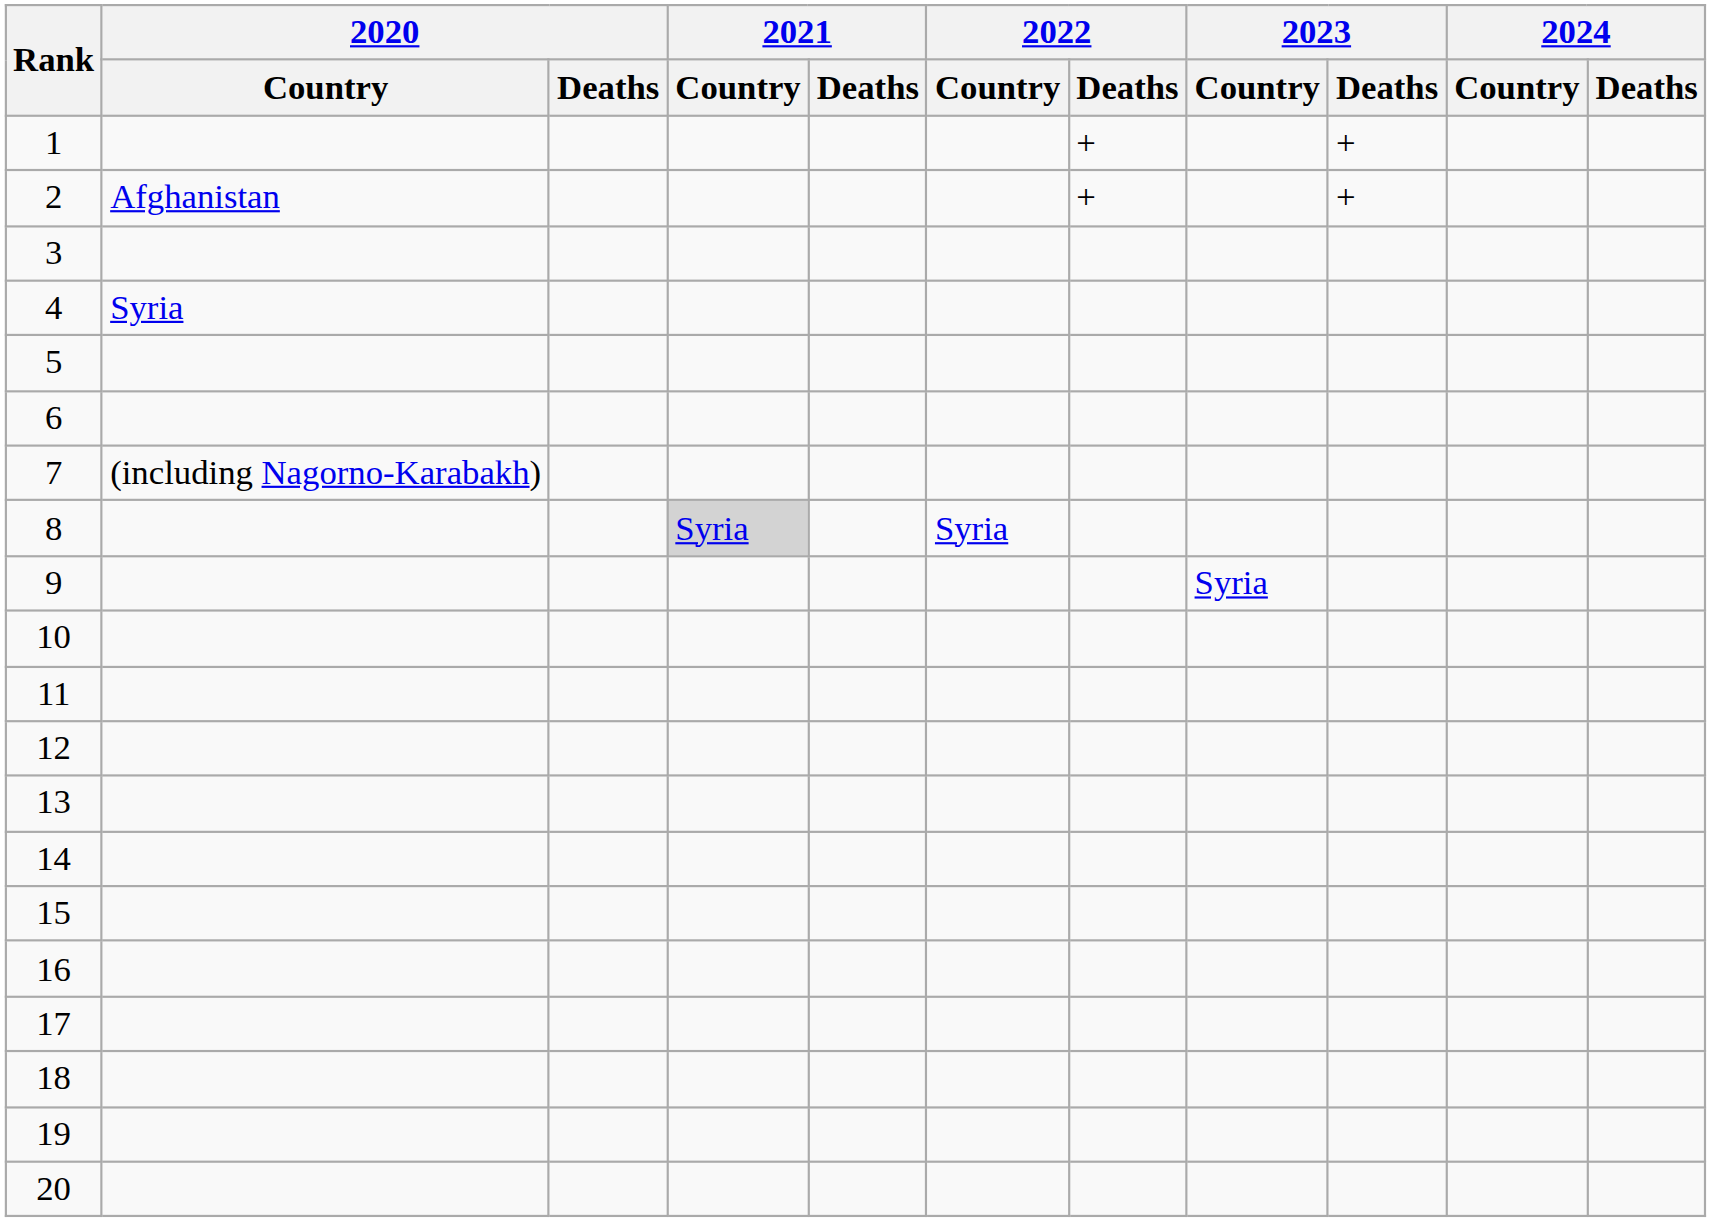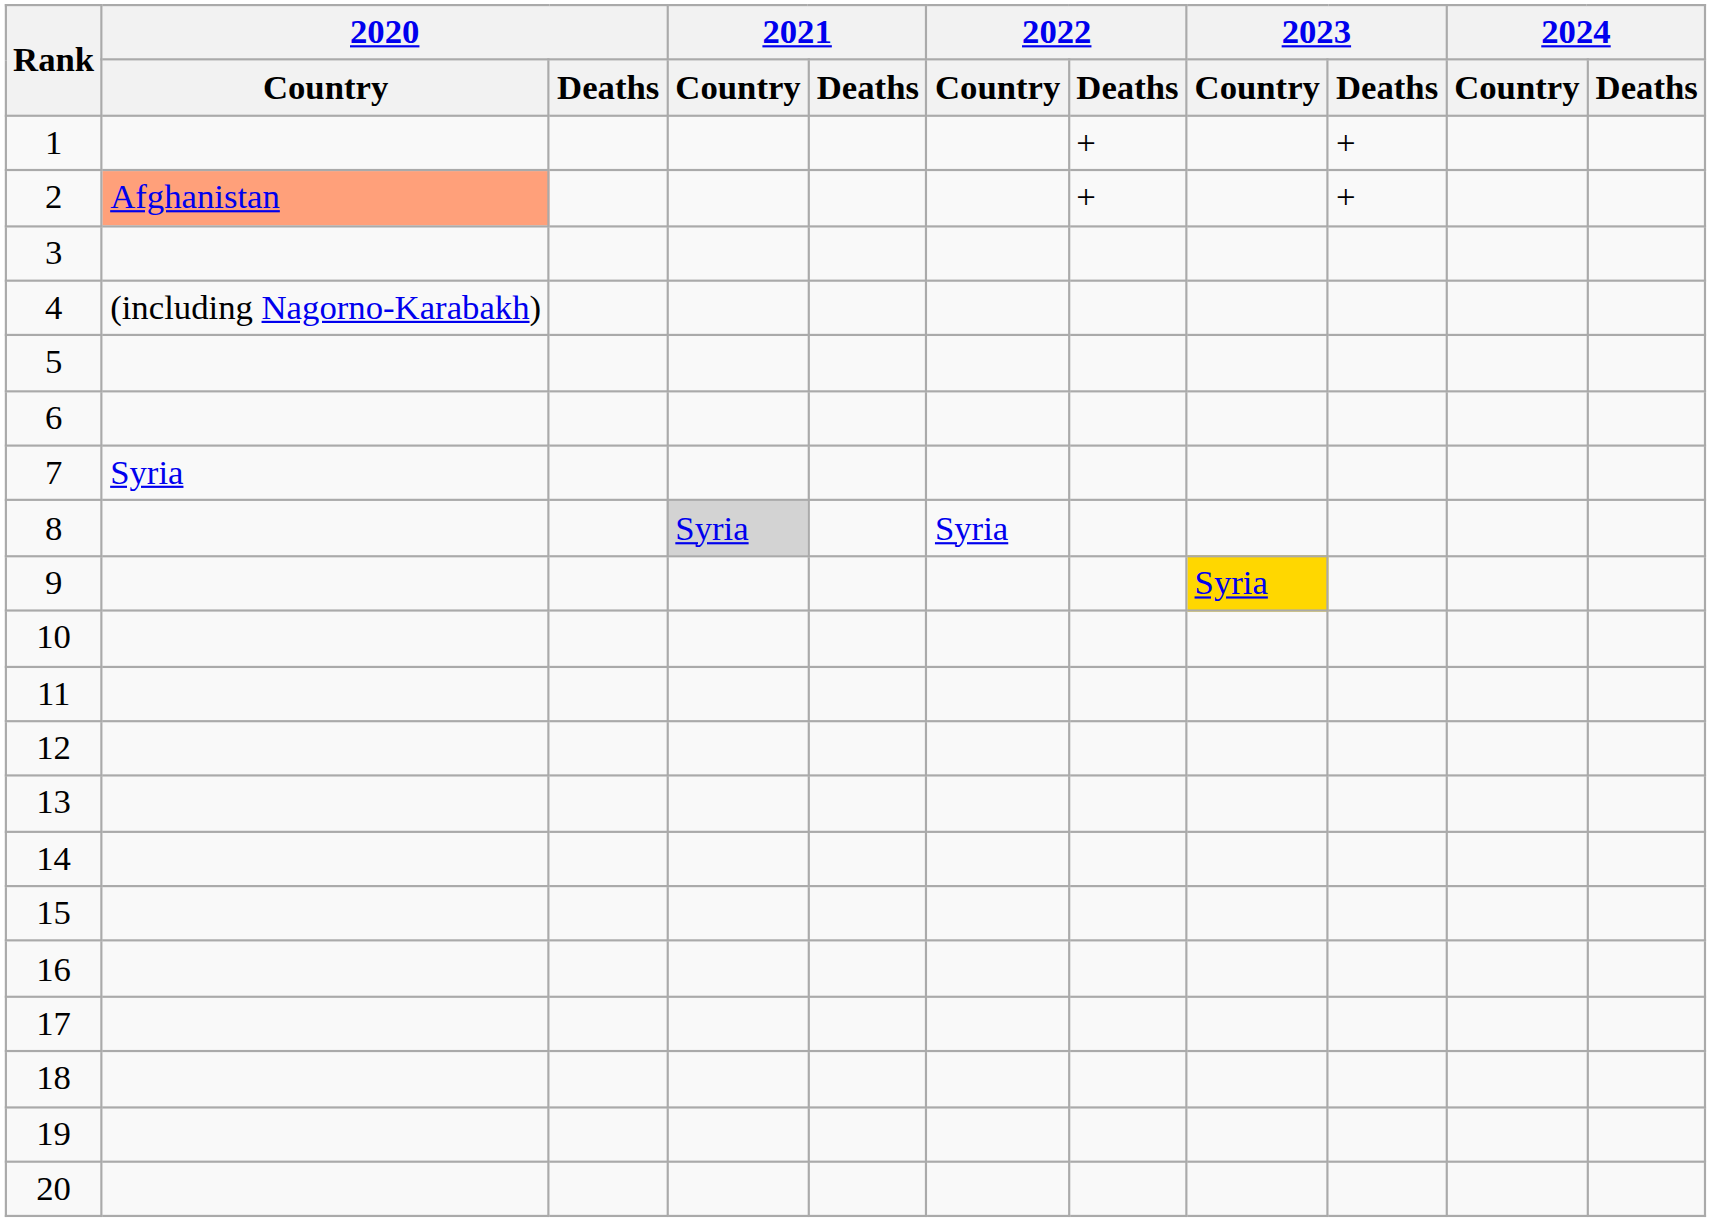2 | 2020 / Country: no background -> lightsalmon background
4 | 2020 / Country: Syria -> (including Nagorno-Karabakh)
7 | 2020 / Country: (including Nagorno-Karabakh) -> Syria
9 | 2023 / Country: no background -> gold background
